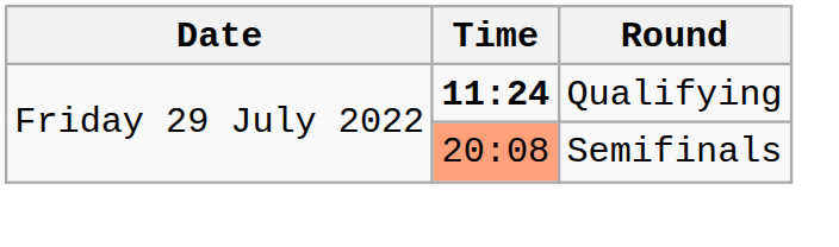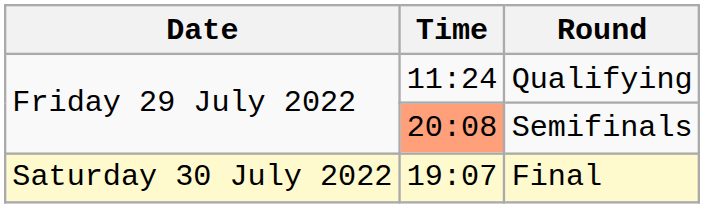Qualifying | Time: bold -> normal
+ row: Saturday 30 July 2022 | 19:07 | Final
